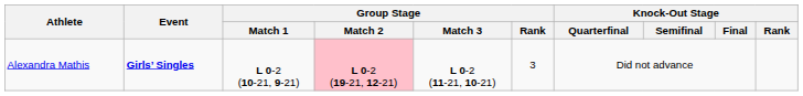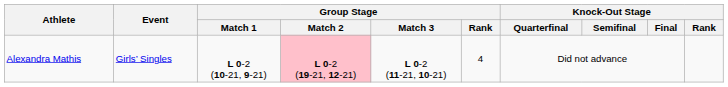Alexandra Mathis | Event: bold -> normal
Alexandra Mathis | Group Stage / Rank: 3 -> 4
